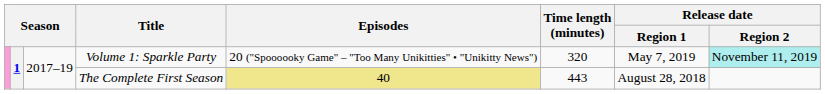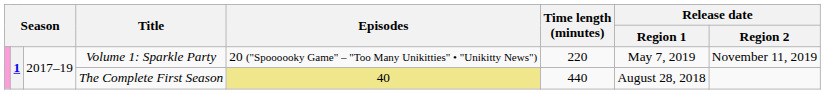Volume 1: Sparkle Party | Time length (minutes): 320 -> 220
Volume 1: Sparkle Party | Release date / Region 2: paleturquoise background -> no background
The Complete First Season | Time length (minutes): 443 -> 440
